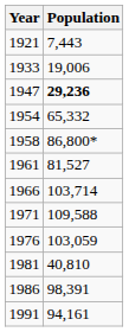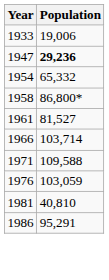- row: 1921 | 7,443
1986 | Population: 98,391 -> 95,291
- row: 1991 | 94,161
